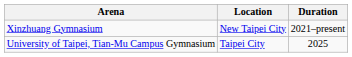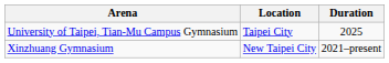rows swapped: University of Taipei, Tian-Mu Campus Gymnasium <-> Xinzhuang Gymnasium
